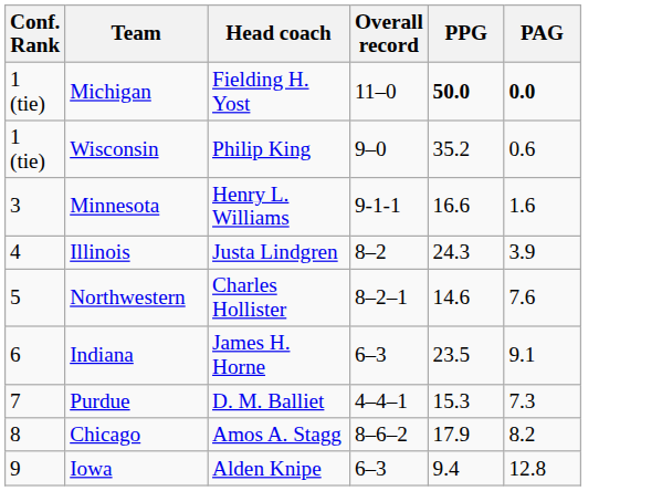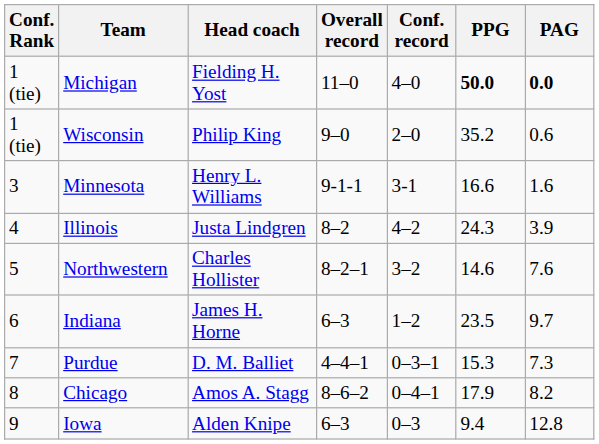+ column: Conf. record | 4–0 | 2–0 | 3-1 | 4–2 | 3–2 | 1–2 | 0–3–1 | 0–4–1 | 0–3
Indiana | PAG: 9.1 -> 9.7
